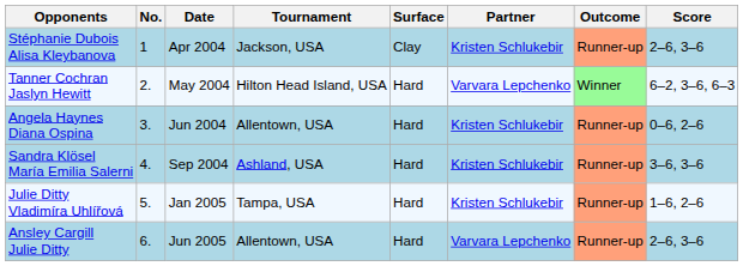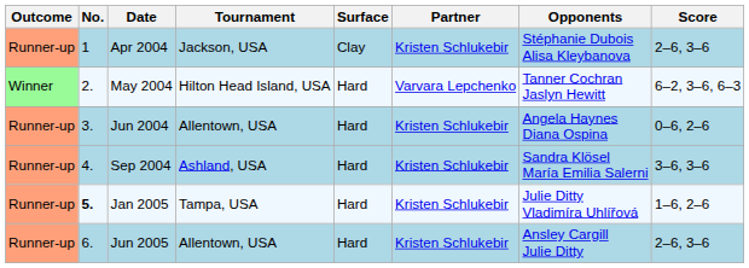columns swapped: Outcome <-> Opponents
Jan 2005 | No.: normal -> bold
Jun 2005 | Partner: Varvara Lepchenko -> Kristen Schlukebir
